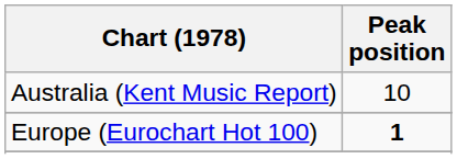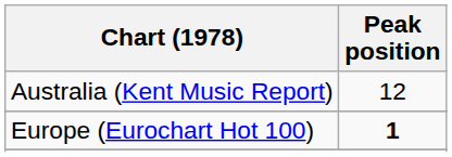Australia (Kent Music Report) | Peak position: 10 -> 12
